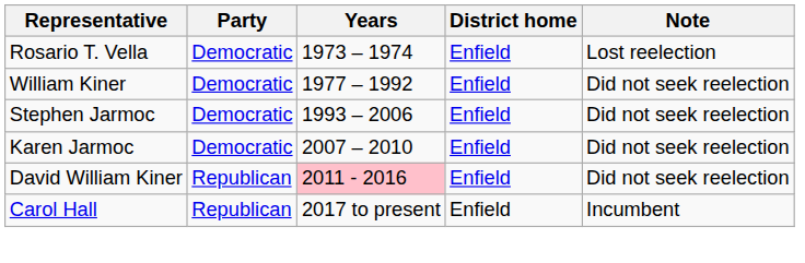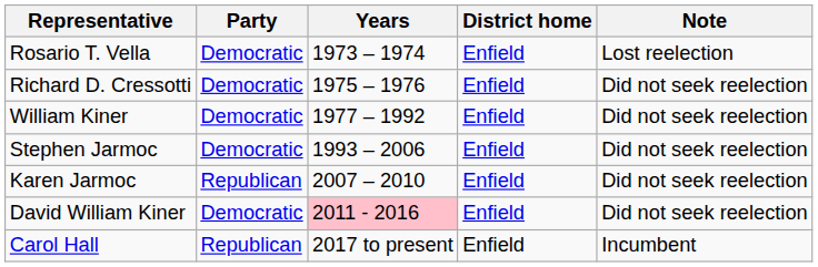+ row: Richard D. Cressotti | Democratic | 1975 – 1976 | Enfield | Did not seek reelection
Karen Jarmoc | Party: Democratic -> Republican
David William Kiner | Party: Republican -> Democratic
